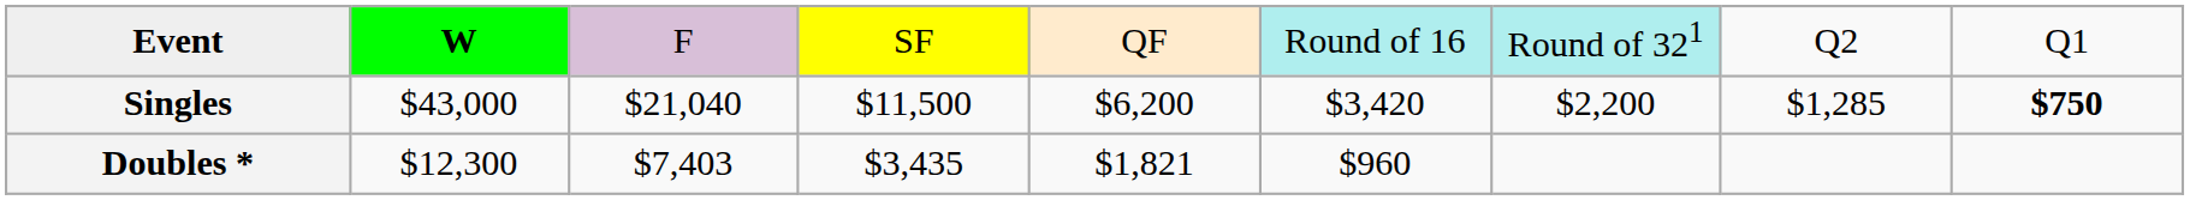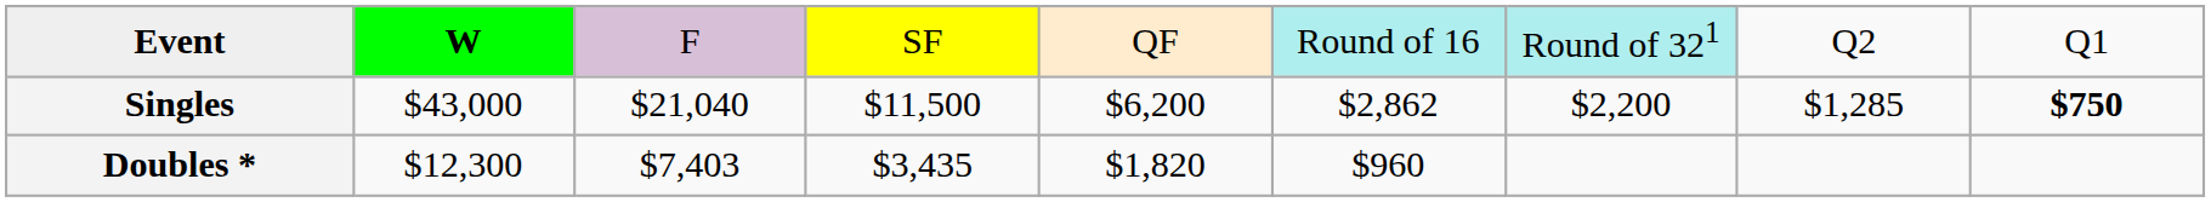Singles | column 6: $3,420 -> $2,862
Doubles * | column 5: $1,821 -> $1,820
